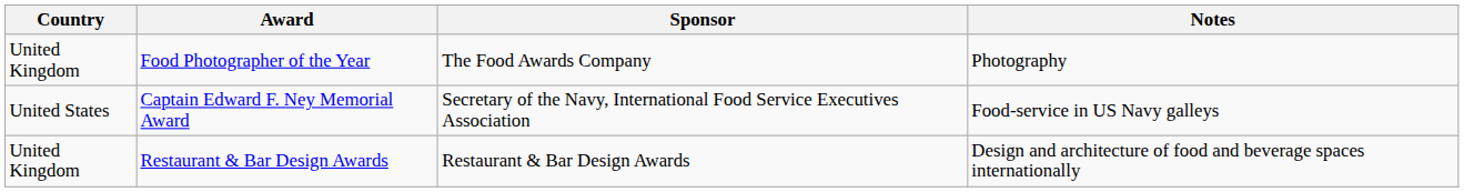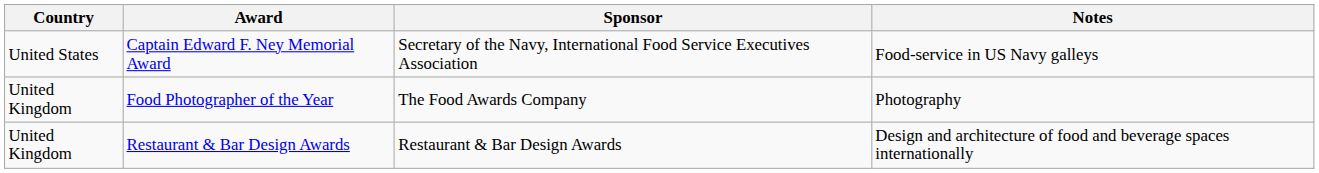rows swapped: Food Photographer of the Year <-> Captain Edward F. Ney Memorial Award
